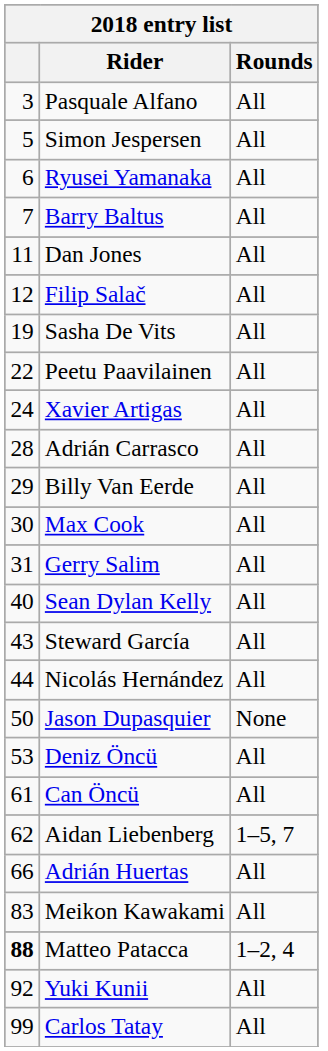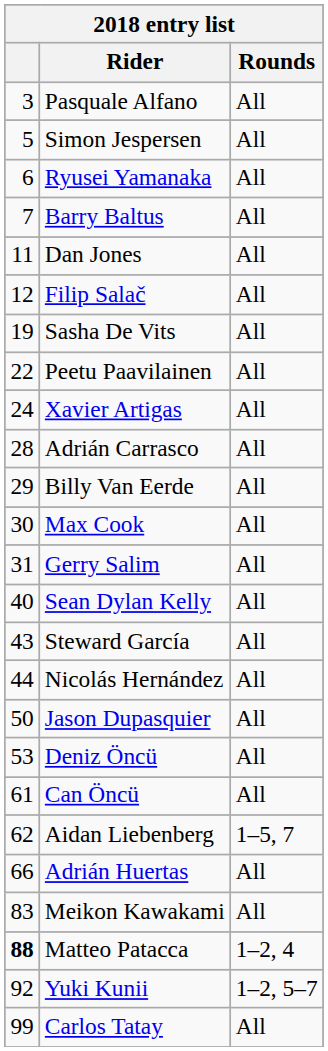Jason Dupasquier | Rounds: None -> All
Yuki Kunii | Rounds: All -> 1–2, 5–7
